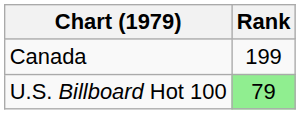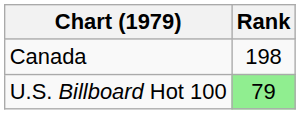Canada | Rank: 199 -> 198
